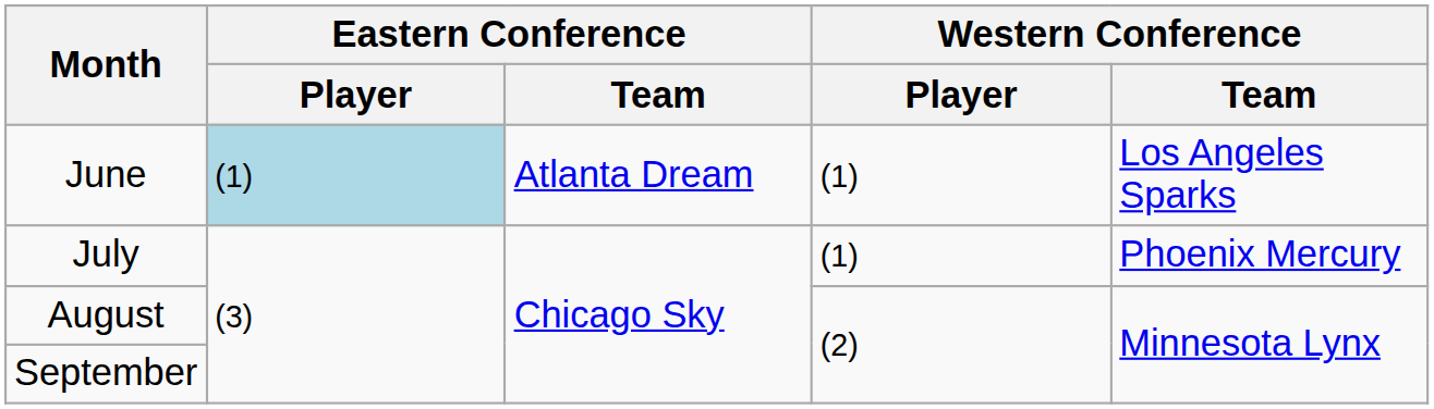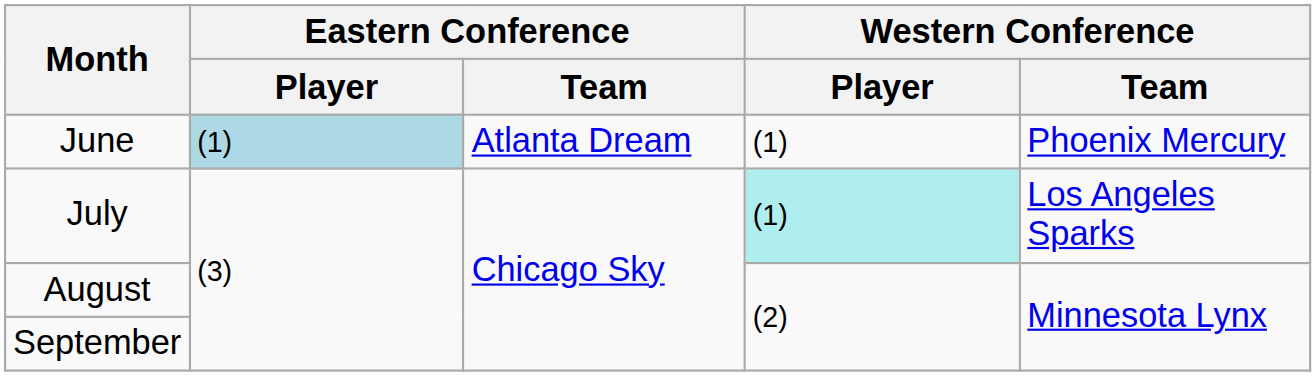June | Western Conference / Team: Los Angeles Sparks -> Phoenix Mercury
July | Western Conference / Player: no background -> paleturquoise background
July | Western Conference / Team: Phoenix Mercury -> Los Angeles Sparks
